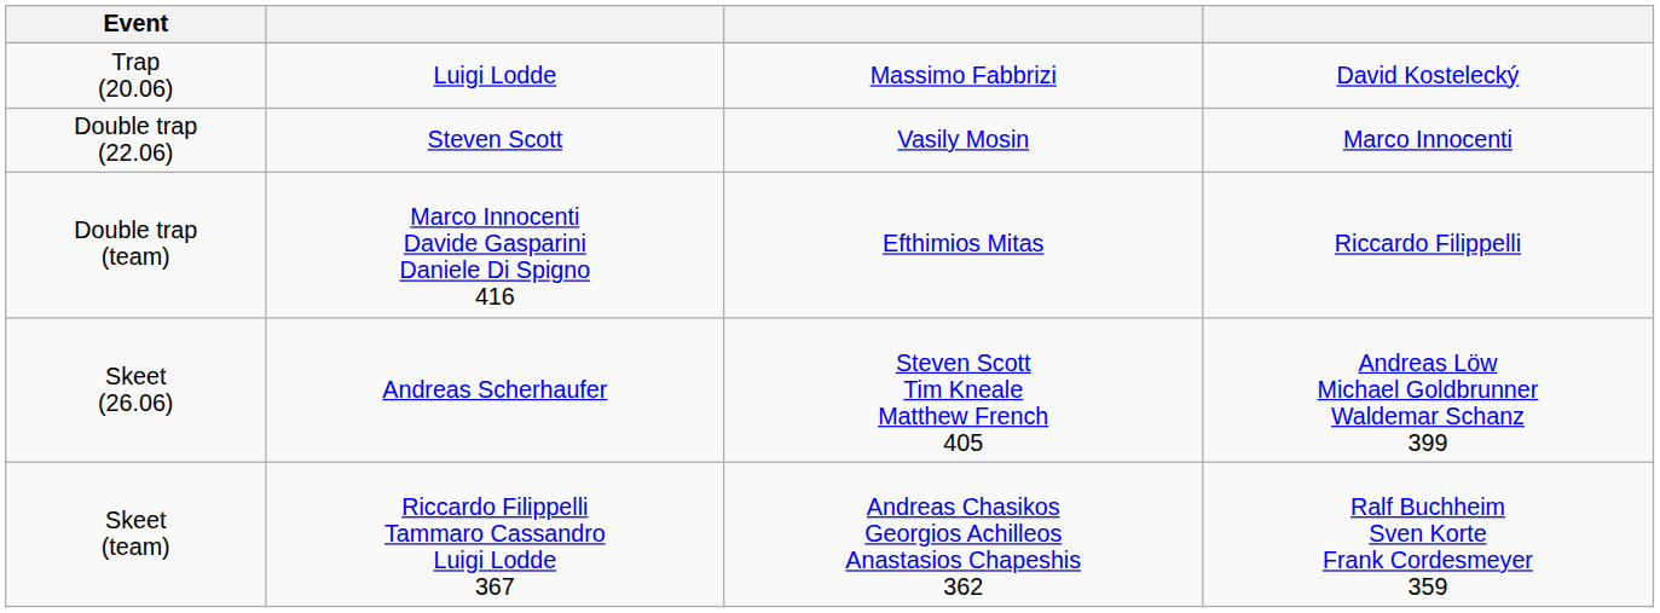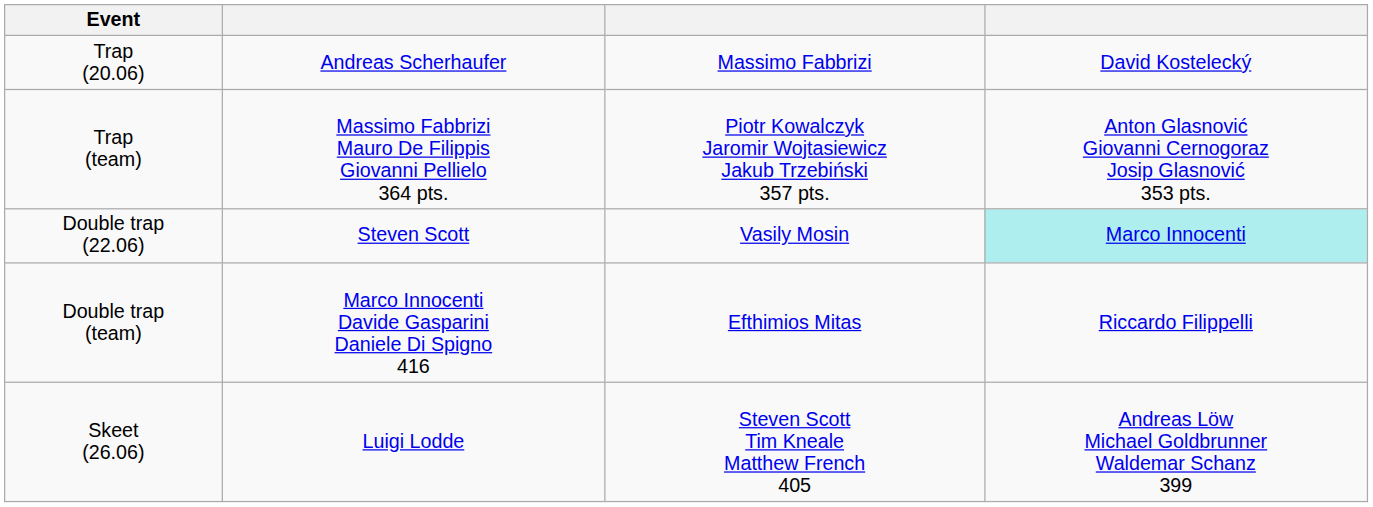Trap (20.06) | column 2: Luigi Lodde -> Andreas Scherhaufer
+ row: Trap (team) | Massimo Fabbrizi Mauro De Filippis Giovanni Pellielo 364 pts. | Piotr Kowalczyk Jaromir Wojtasiewicz Jakub Trzebiński 357 pts. | Anton Glasnović Giovanni Cernogoraz Josip Glasnović 353 pts.
Double trap (22.06) | column 4: no background -> paleturquoise background
Skeet (26.06) | column 2: Andreas Scherhaufer -> Luigi Lodde
- row: Skeet (team) | Riccardo Filippelli Tammaro Cassandro Luigi Lodde 367 | Andreas Chasikos Georgios Achilleos Anastasios Chapeshis 362 | Ralf Buchheim Sven Korte Frank Cordesmeyer 359
